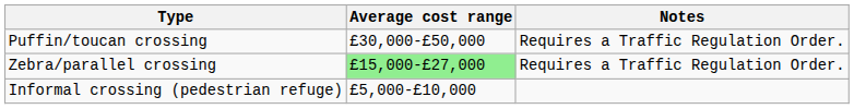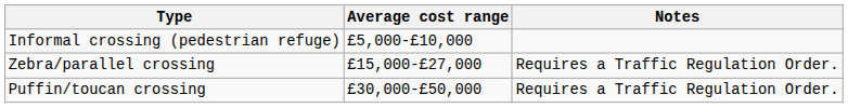rows swapped: Informal crossing (pedestrian refuge) <-> Puffin/toucan crossing
Zebra/parallel crossing | Average cost range: lightgreen background -> no background
